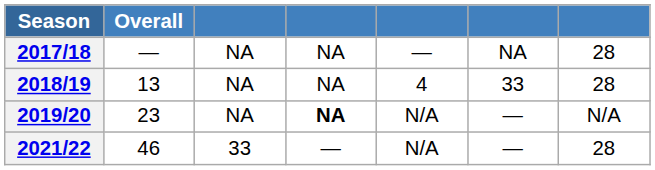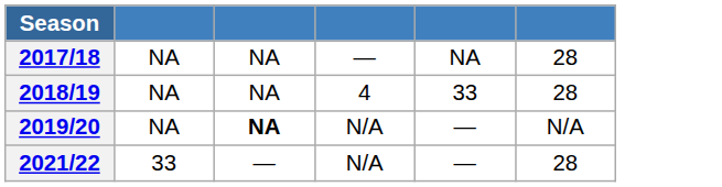- column: Overall | — | 13 | 23 | 46
